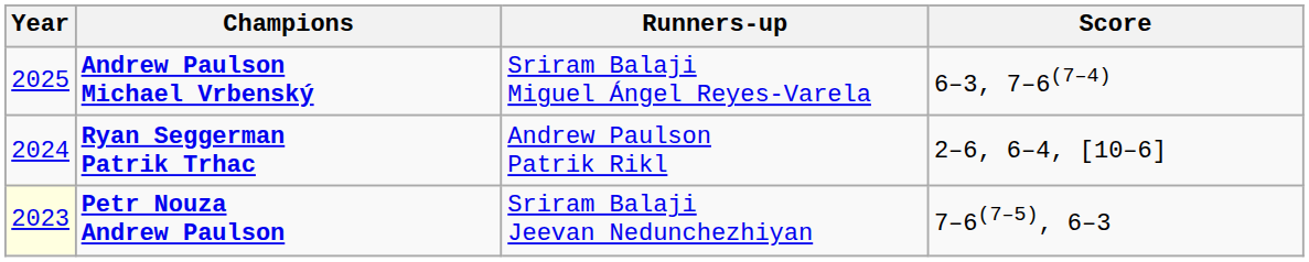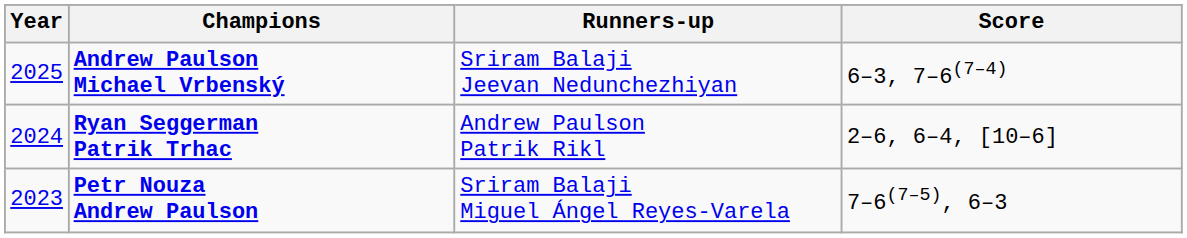Andrew Paulson Michael Vrbenský | Runners-up: Sriram Balaji Miguel Ángel Reyes-Varela -> Sriram Balaji Jeevan Nedunchezhiyan
Petr Nouza Andrew Paulson | Year: lightyellow background -> no background
Petr Nouza Andrew Paulson | Runners-up: Sriram Balaji Jeevan Nedunchezhiyan -> Sriram Balaji Miguel Ángel Reyes-Varela
